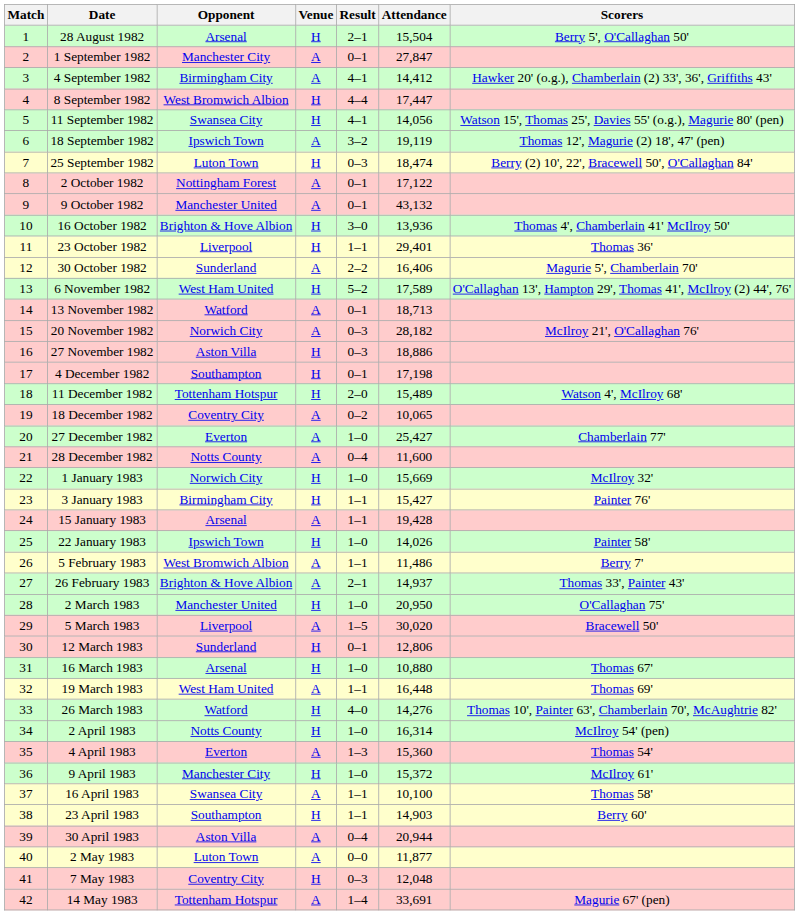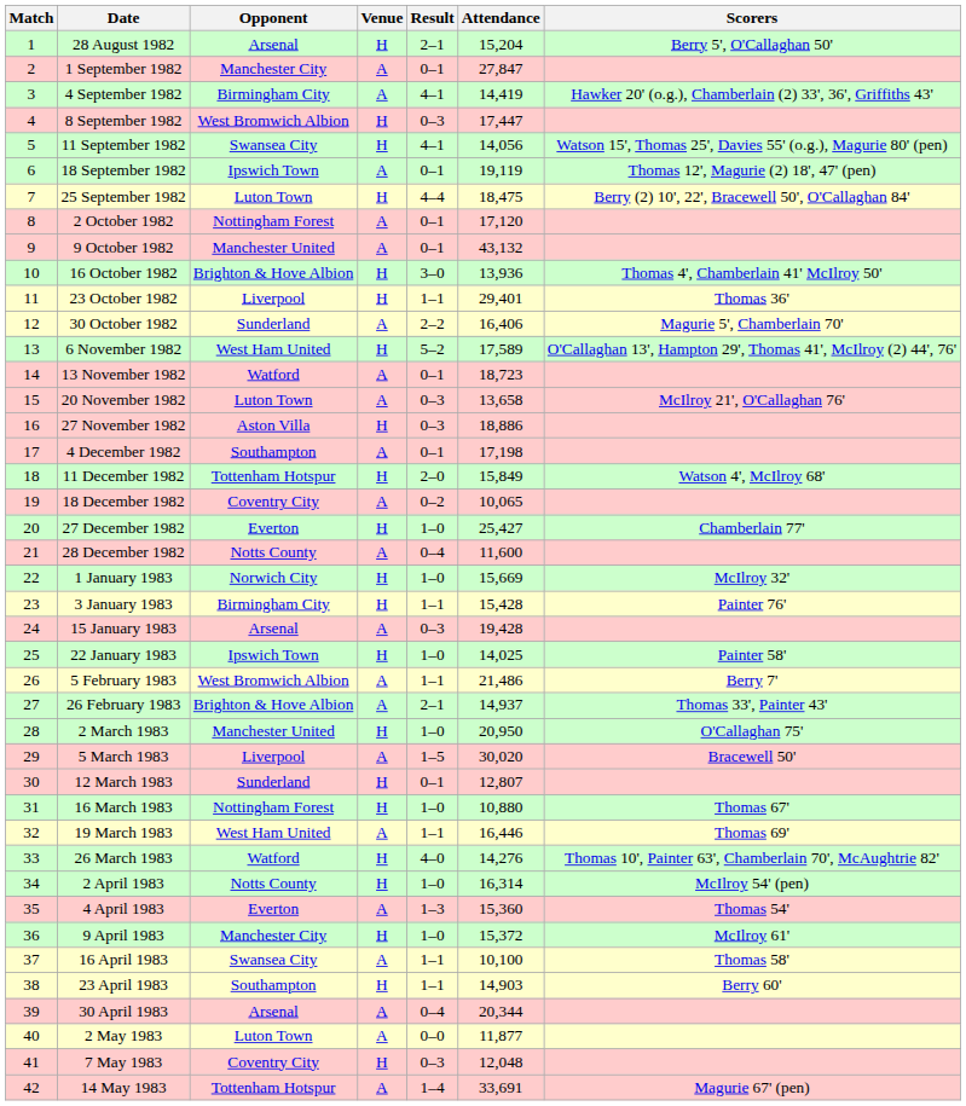28 August 1982 | Attendance: 15,504 -> 15,204
4 September 1982 | Attendance: 14,412 -> 14,419
8 September 1982 | Result: 4–4 -> 0–3
18 September 1982 | Result: 3–2 -> 0–1
25 September 1982 | Result: 0–3 -> 4–4
25 September 1982 | Attendance: 18,474 -> 18,475
2 October 1982 | Attendance: 17,122 -> 17,120
13 November 1982 | Attendance: 18,713 -> 18,723
20 November 1982 | Opponent: Norwich City -> Luton Town
20 November 1982 | Attendance: 28,182 -> 13,658
4 December 1982 | Venue: H -> A
11 December 1982 | Attendance: 15,489 -> 15,849
27 December 1982 | Venue: A -> H
3 January 1983 | Attendance: 15,427 -> 15,428
15 January 1983 | Result: 1–1 -> 0–3
22 January 1983 | Attendance: 14,026 -> 14,025
5 February 1983 | Attendance: 11,486 -> 21,486
12 March 1983 | Attendance: 12,806 -> 12,807
16 March 1983 | Opponent: Arsenal -> Nottingham Forest
19 March 1983 | Attendance: 16,448 -> 16,446
30 April 1983 | Opponent: Aston Villa -> Arsenal
30 April 1983 | Attendance: 20,944 -> 20,344
